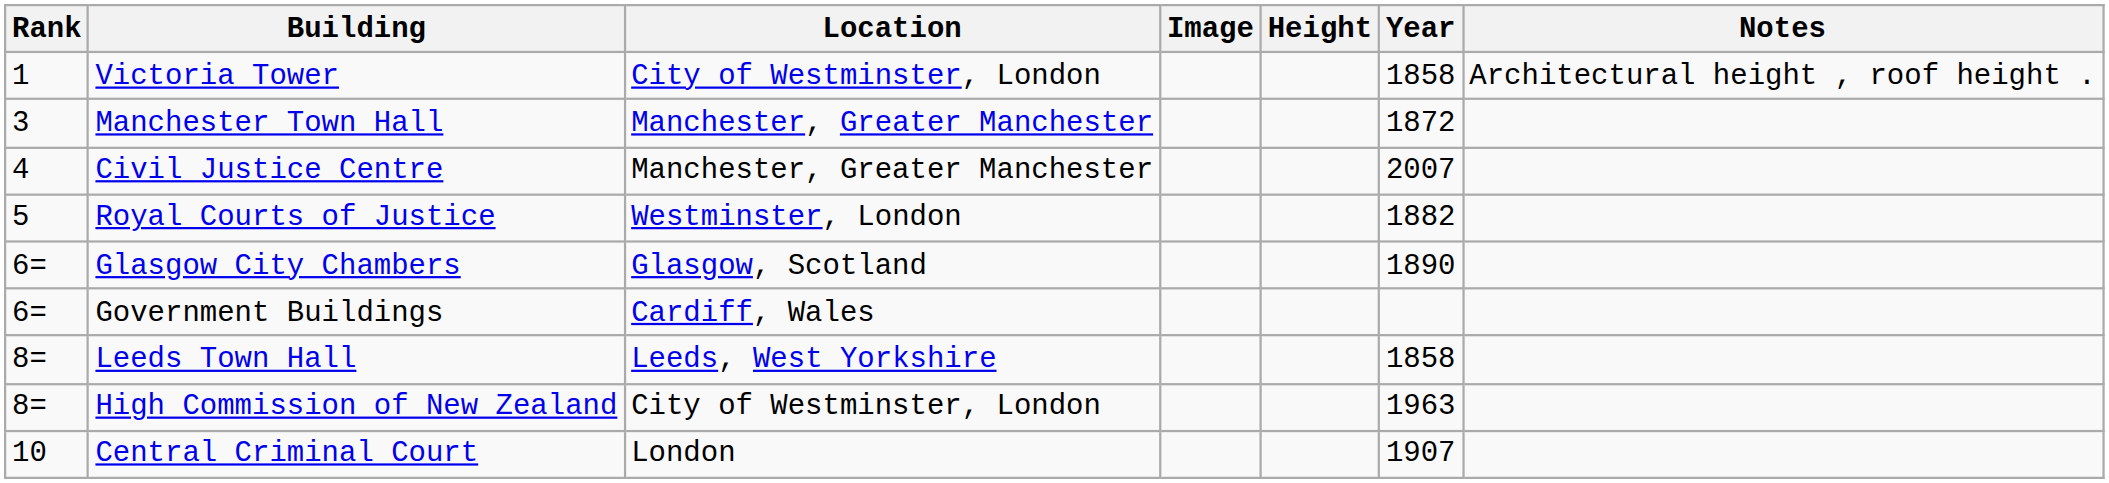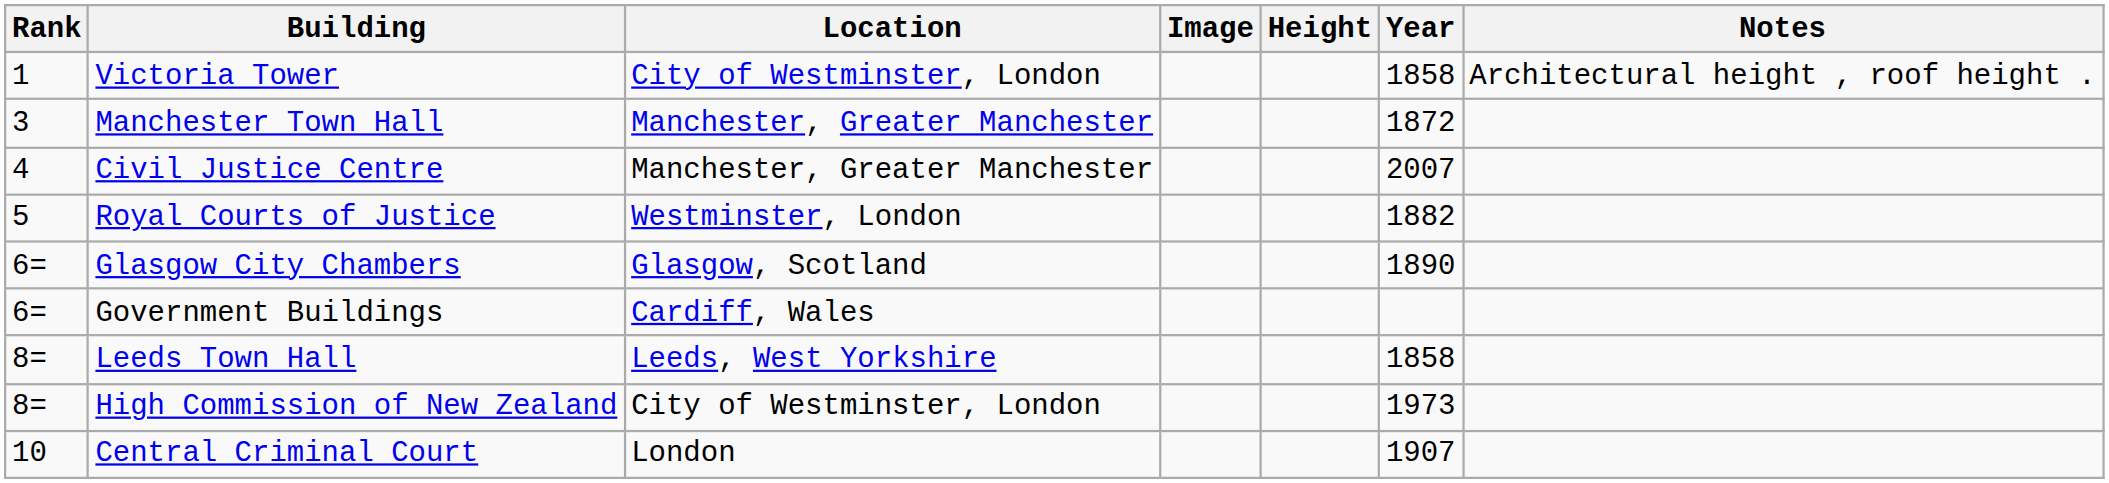High Commission of New Zealand | Year: 1963 -> 1973
